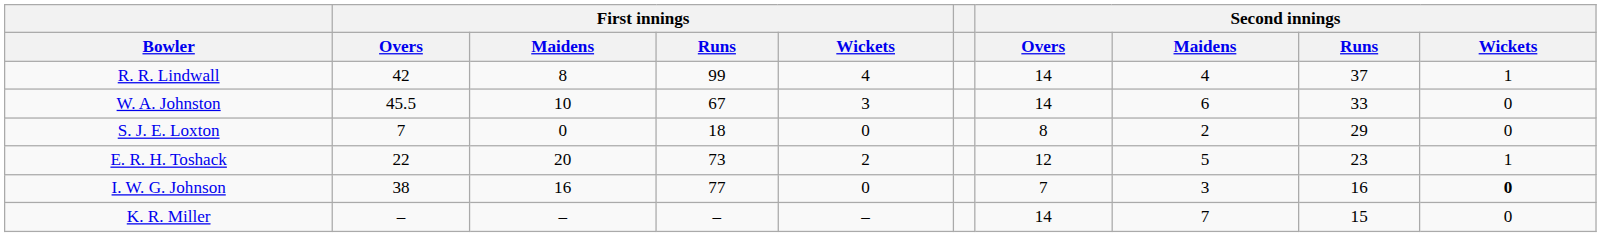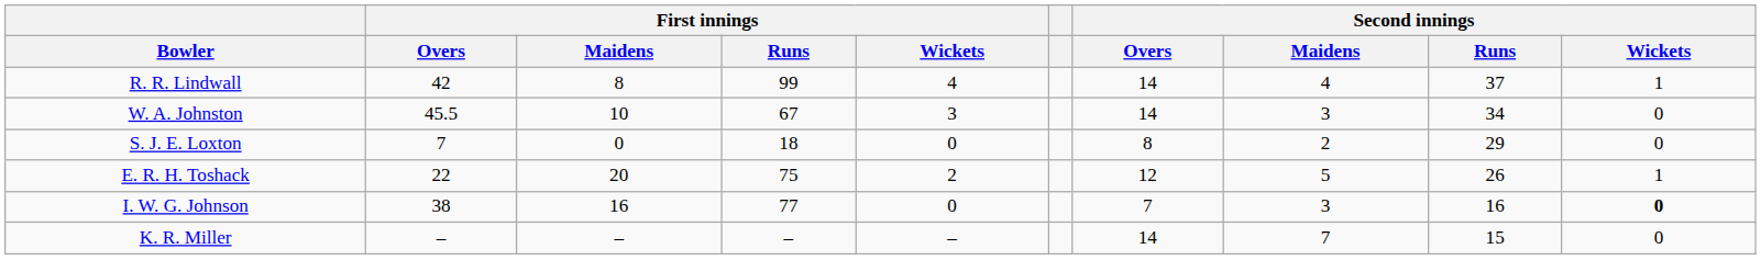W. A. Johnston | Second innings / Maidens: 6 -> 3
W. A. Johnston | Second innings / Runs: 33 -> 34
E. R. H. Toshack | First innings / Runs: 73 -> 75
E. R. H. Toshack | Second innings / Runs: 23 -> 26
